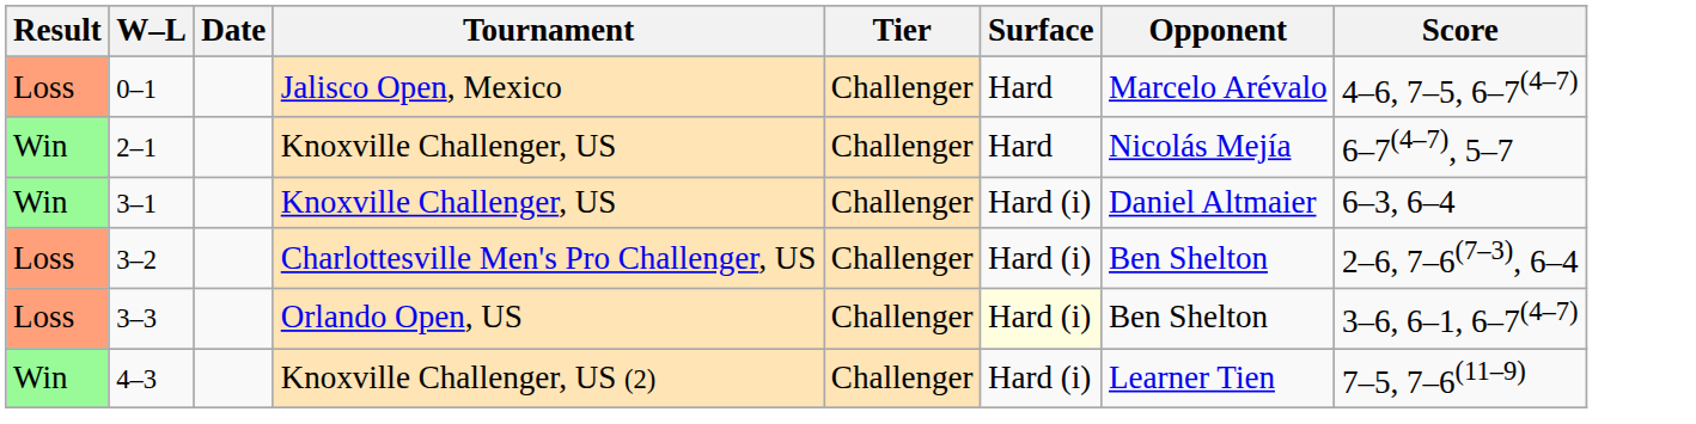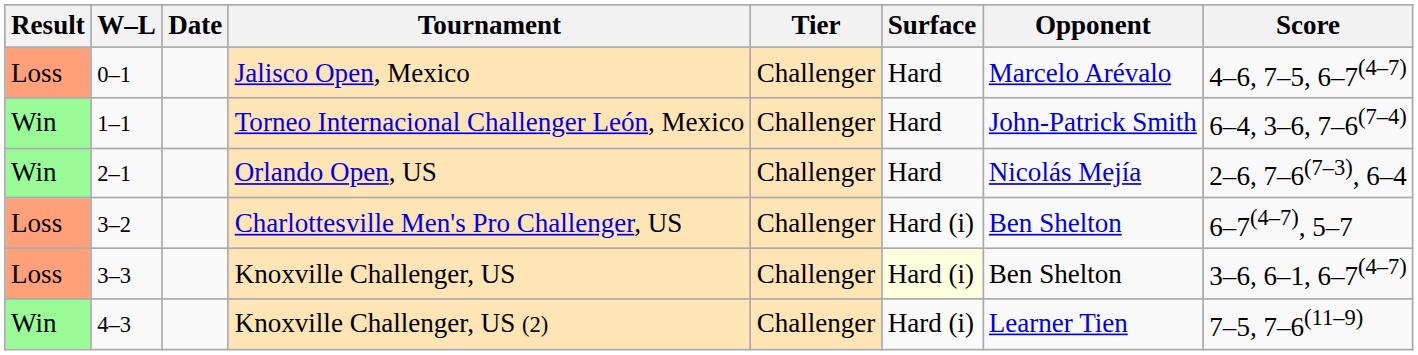+ row: Win | 1–1 | Torneo Internacional Challenger León, Mexico | Challenger | Hard | John-Patrick Smith | 6–4, 3–6, 7–6(7–4)
2–1 | Tournament: Knoxville Challenger, US -> Orlando Open, US
2–1 | Score: 6–7(4–7), 5–7 -> 2–6, 7–6(7–3), 6–4
- row: Win | 3–1 | Knoxville Challenger, US | Challenger | Hard (i) | Daniel Altmaier | 6–3, 6–4
3–2 | Score: 2–6, 7–6(7–3), 6–4 -> 6–7(4–7), 5–7
3–3 | Tournament: Orlando Open, US -> Knoxville Challenger, US
